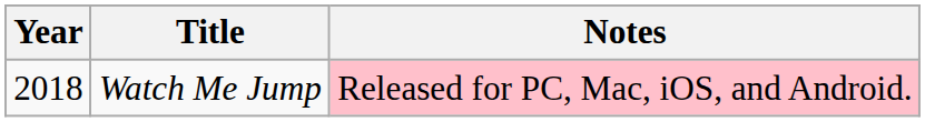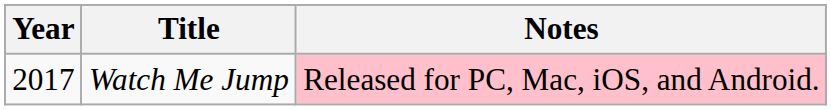Watch Me Jump | Year: 2018 -> 2017
